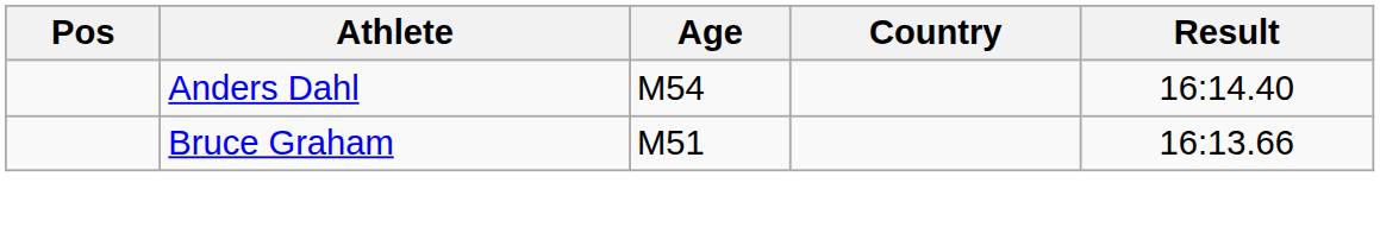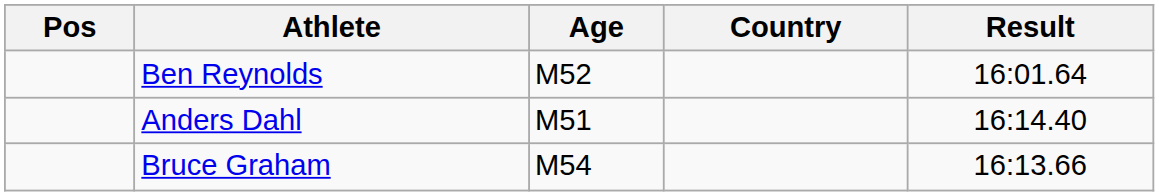+ row: Ben Reynolds | M52 | 16:01.64
Anders Dahl | Age: M54 -> M51
Bruce Graham | Age: M51 -> M54
